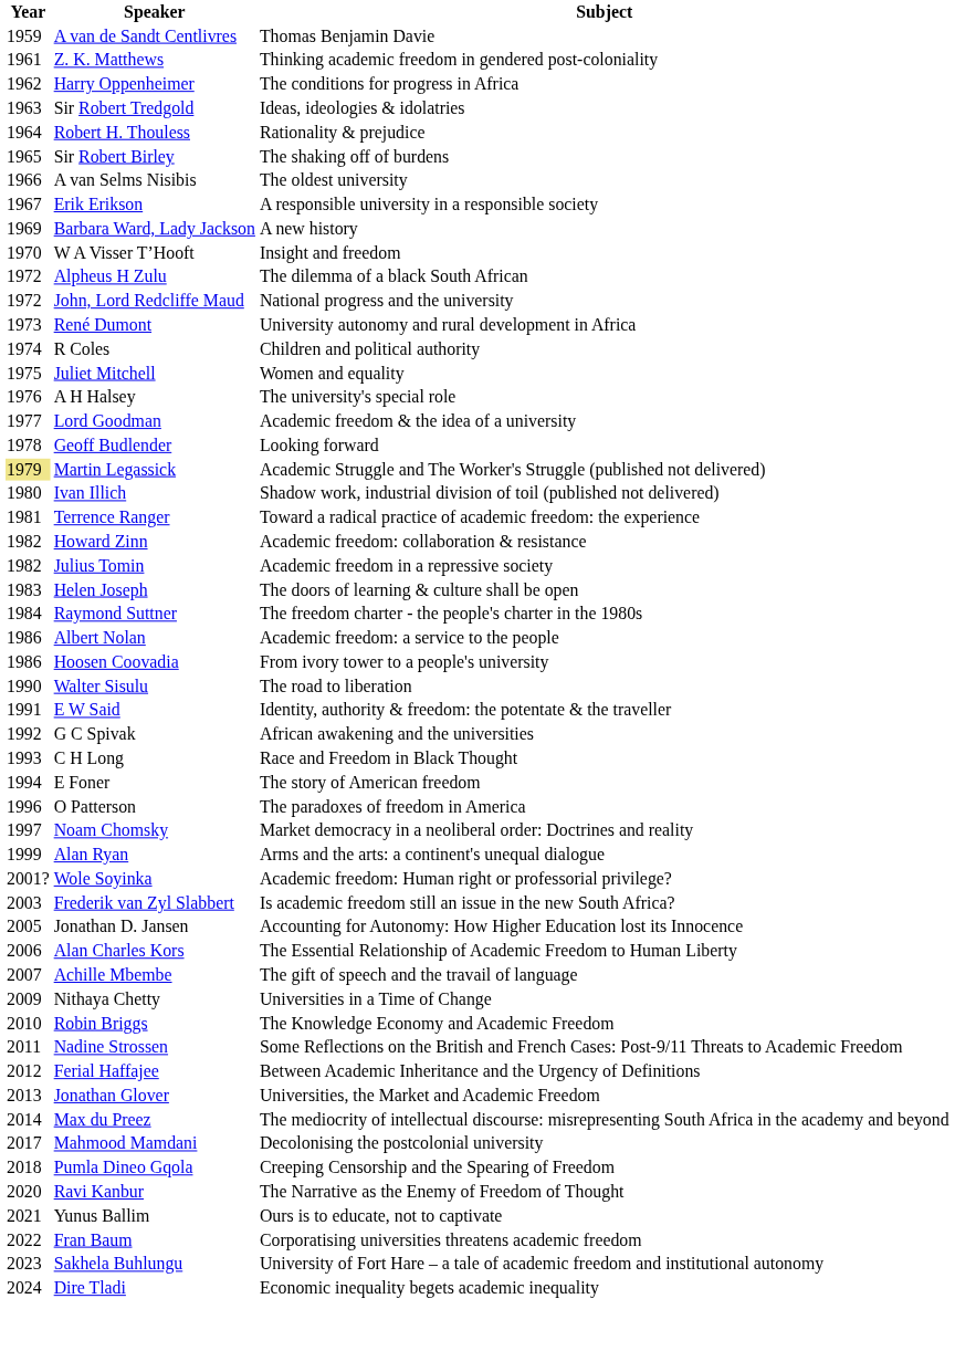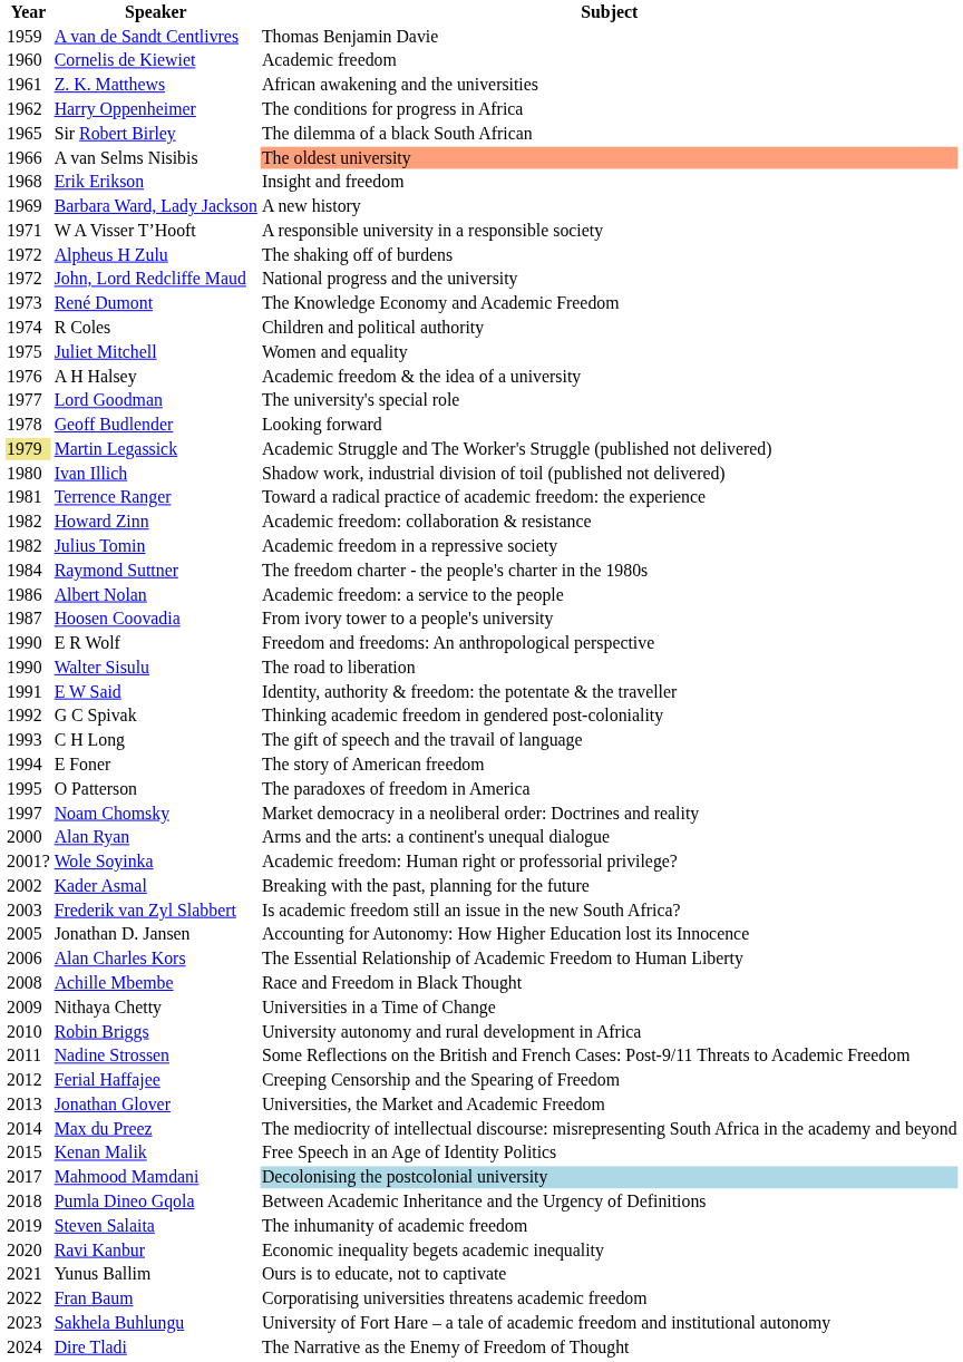+ row: 1960 | Cornelis de Kiewiet | Academic freedom
Z. K. Matthews | Subject: Thinking academic freedom in gendered post-coloniality -> African awakening and the universities
- row: 1963 | Sir Robert Tredgold | Ideas, ideologies & idolatries
- row: 1964 | Robert H. Thouless | Rationality & prejudice
Sir Robert Birley | Subject: The shaking off of burdens -> The dilemma of a black South African
A van Selms Nisibis | Subject: no background -> lightsalmon background
Erik Erikson | Year: 1967 -> 1968
Erik Erikson | Subject: A responsible university in a responsible society -> Insight and freedom
W A Visser T’Hooft | Year: 1970 -> 1971
W A Visser T’Hooft | Subject: Insight and freedom -> A responsible university in a responsible society
Alpheus H Zulu | Subject: The dilemma of a black South African -> The shaking off of burdens
René Dumont | Subject: University autonomy and rural development in Africa -> The Knowledge Economy and Academic Freedom
A H Halsey | Subject: The university's special role -> Academic freedom & the idea of a university
Lord Goodman | Subject: Academic freedom & the idea of a university -> The university's special role
- row: 1983 | Helen Joseph | The doors of learning & culture shall be open
Hoosen Coovadia | Year: 1986 -> 1987
+ row: 1990 | E R Wolf | Freedom and freedoms: An anthropological perspective
G C Spivak | Subject: African awakening and the universities -> Thinking academic freedom in gendered post-coloniality
C H Long | Subject: Race and Freedom in Black Thought -> The gift of speech and the travail of language
O Patterson | Year: 1996 -> 1995
Alan Ryan | Year: 1999 -> 2000
+ row: 2002 | Kader Asmal | Breaking with the past, planning for the future
Achille Mbembe | Year: 2007 -> 2008
Achille Mbembe | Subject: The gift of speech and the travail of language -> Race and Freedom in Black Thought
Robin Briggs | Subject: The Knowledge Economy and Academic Freedom -> University autonomy and rural development in Africa
Ferial Haffajee | Subject: Between Academic Inheritance and the Urgency of Definitions -> Creeping Censorship and the Spearing of Freedom
+ row: 2015 | Kenan Malik | Free Speech in an Age of Identity Politics
Mahmood Mamdani | Subject: no background -> lightblue background
Pumla Dineo Gqola | Subject: Creeping Censorship and the Spearing of Freedom -> Between Academic Inheritance and the Urgency of Definitions
+ row: 2019 | Steven Salaita | The inhumanity of academic freedom
Ravi Kanbur | Subject: The Narrative as the Enemy of Freedom of Thought -> Economic inequality begets academic inequality
Dire Tladi | Subject: Economic inequality begets academic inequality -> The Narrative as the Enemy of Freedom of Thought
